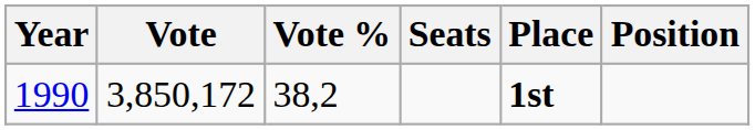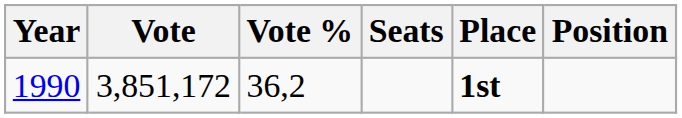1990 | Vote: 3,850,172 -> 3,851,172
1990 | Vote %: 38,2 -> 36,2
